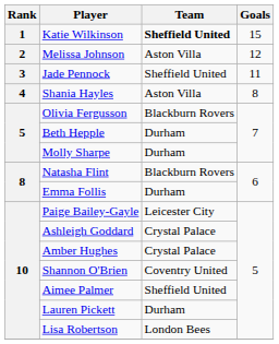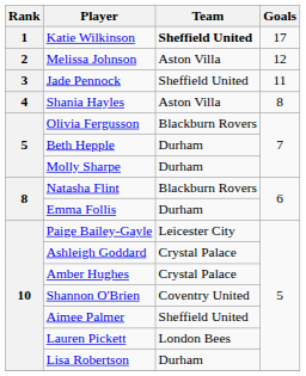Katie Wilkinson | Goals: 15 -> 17
Lauren Pickett | Team: Durham -> London Bees
Lisa Robertson | Team: London Bees -> Durham
